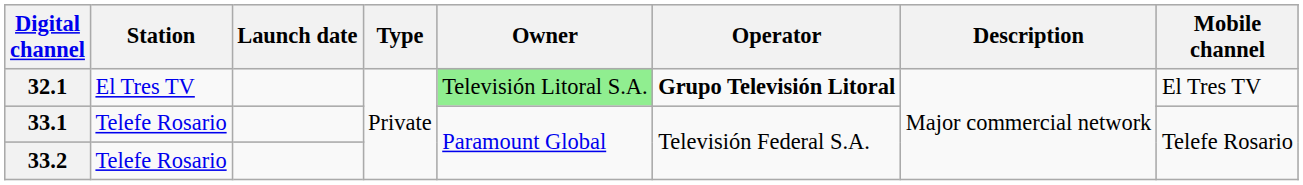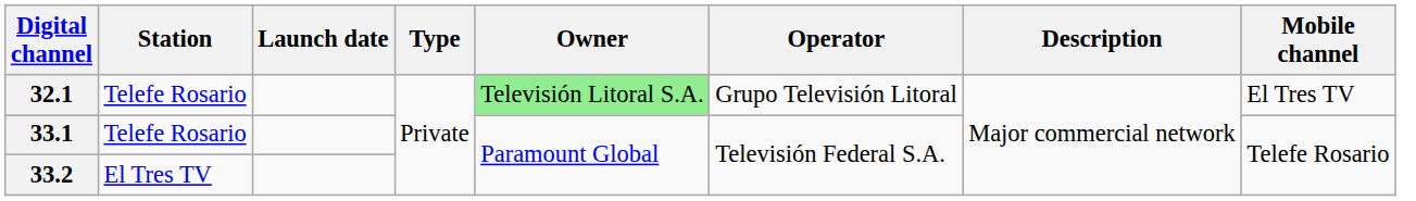32.1 | Station: El Tres TV -> Telefe Rosario
32.1 | Operator: bold -> normal
33.2 | Station: Telefe Rosario -> El Tres TV
